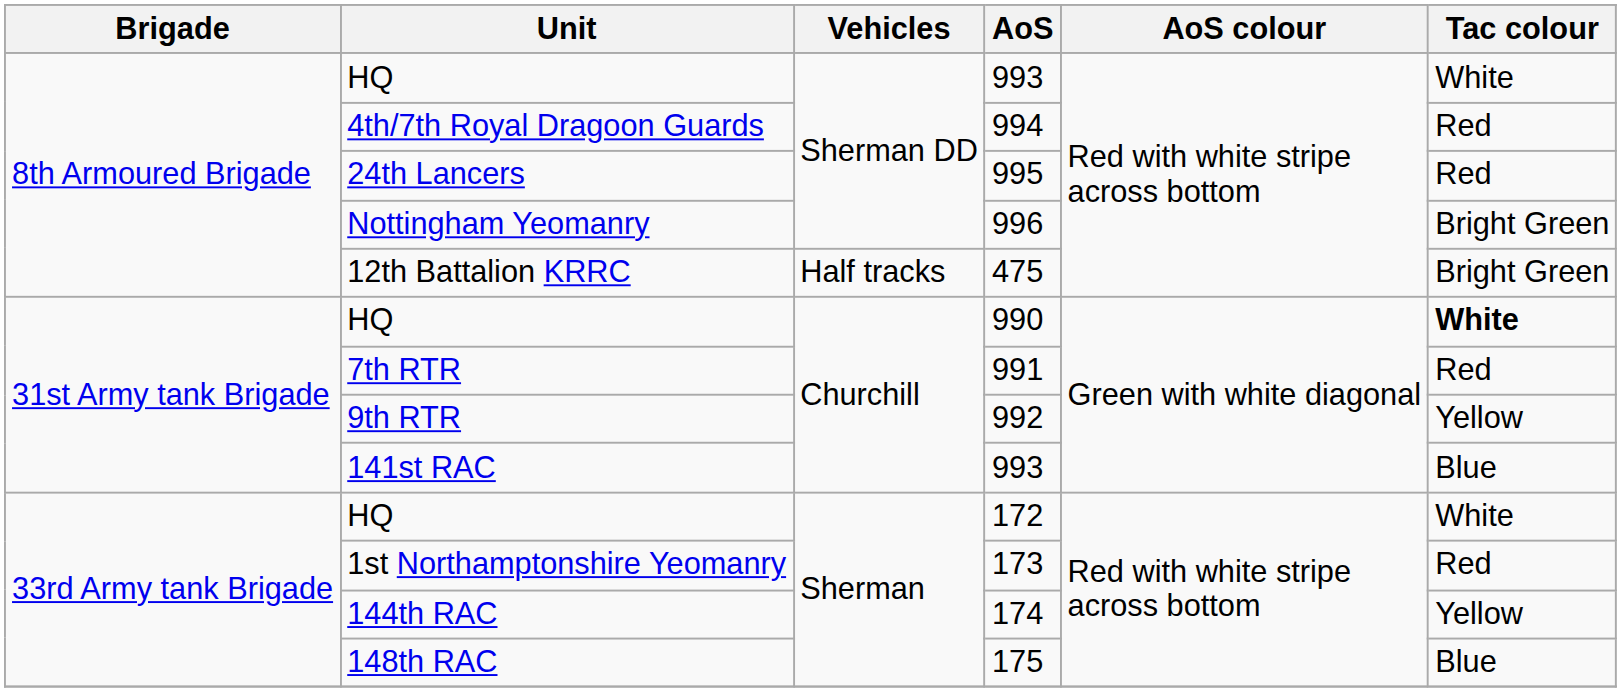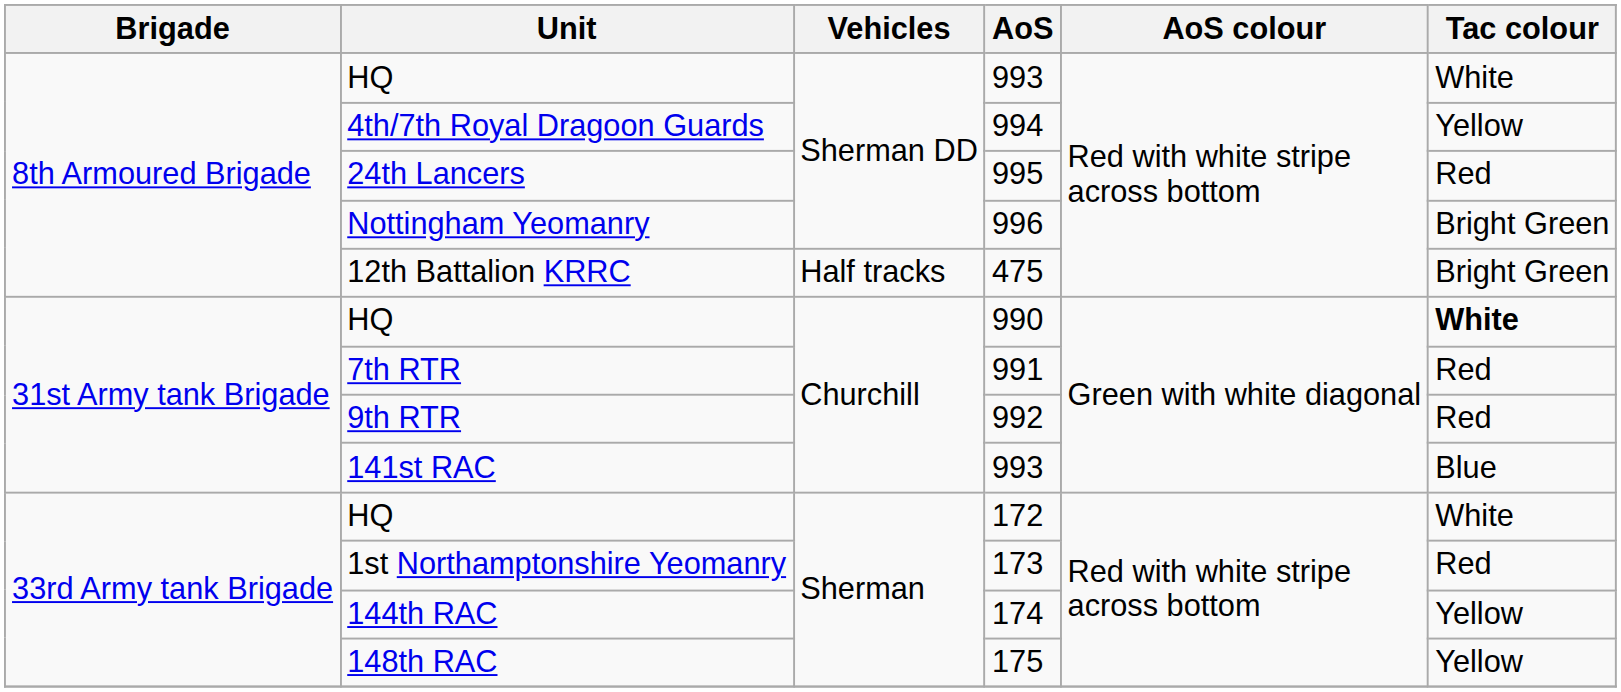994 | Tac colour: Red -> Yellow
992 | Tac colour: Yellow -> Red
175 | Tac colour: Blue -> Yellow
